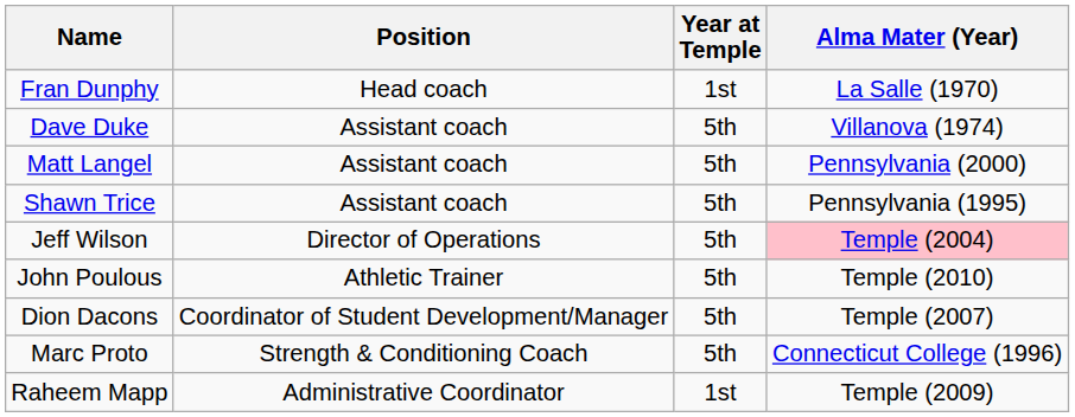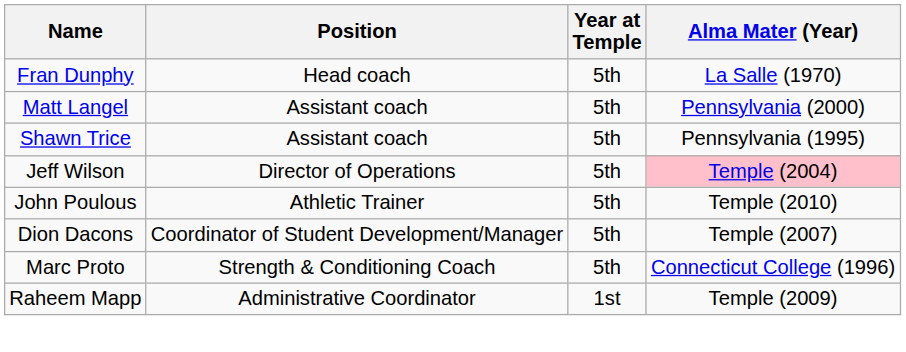Fran Dunphy | Year at Temple: 1st -> 5th
- row: Dave Duke | Assistant coach | 5th | Villanova (1974)
